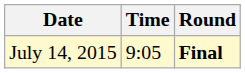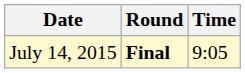columns swapped: Time <-> Round
